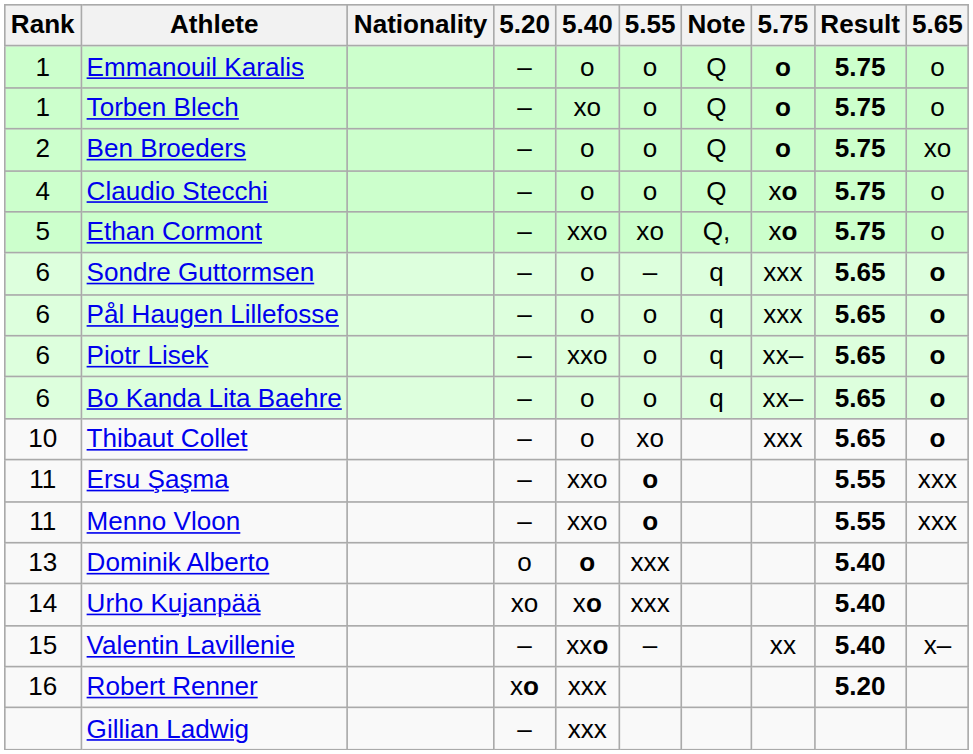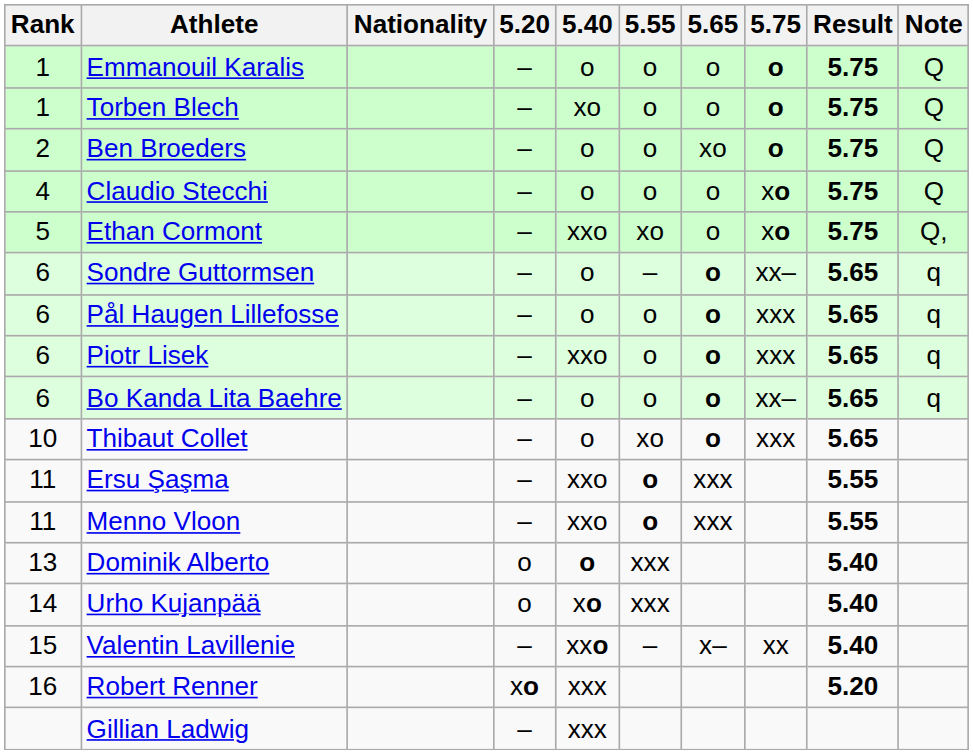columns swapped: 5.65 <-> Note
Sondre Guttormsen | 5.75: xxx -> xx–
Piotr Lisek | 5.75: xx– -> xxx
Urho Kujanpää | 5.20: xo -> o
